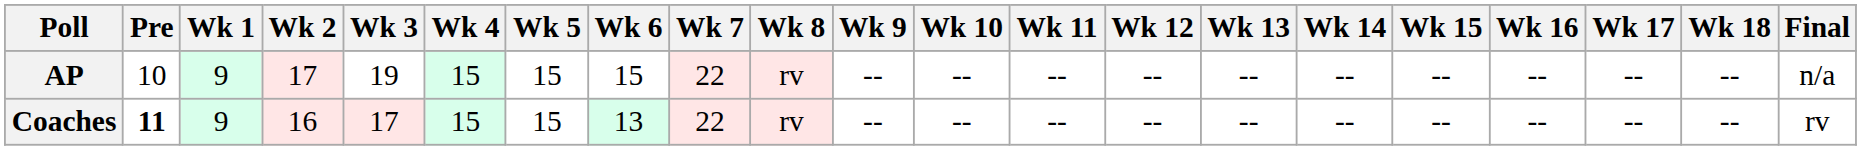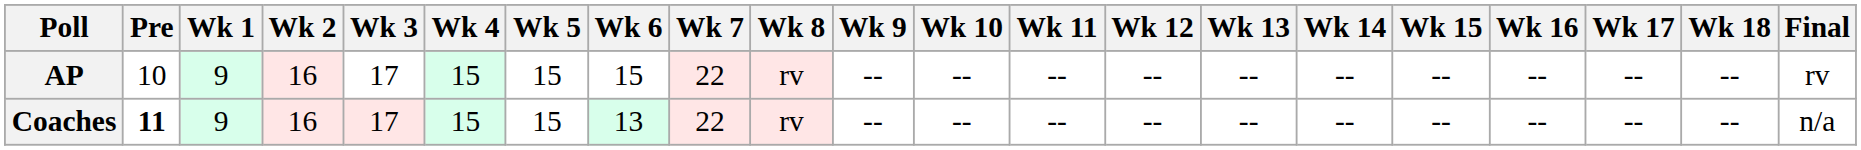AP | Wk 2: 17 -> 16
AP | Wk 3: 19 -> 17
AP | Final: n/a -> rv
Coaches | Final: rv -> n/a
